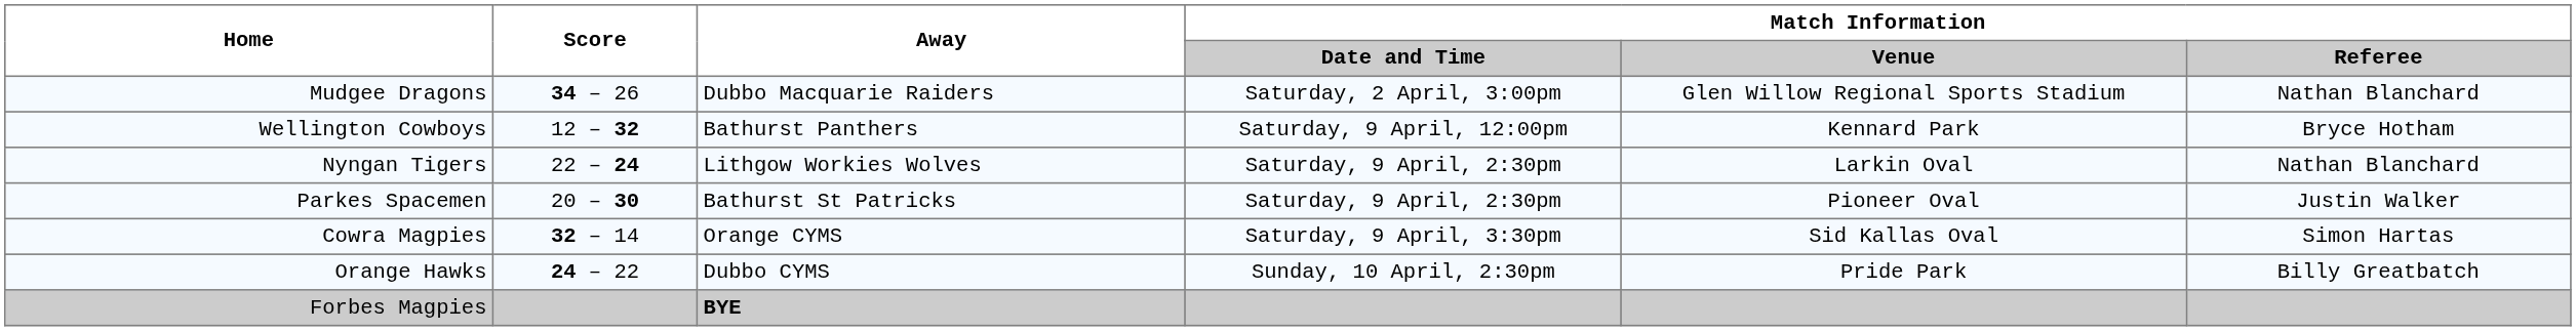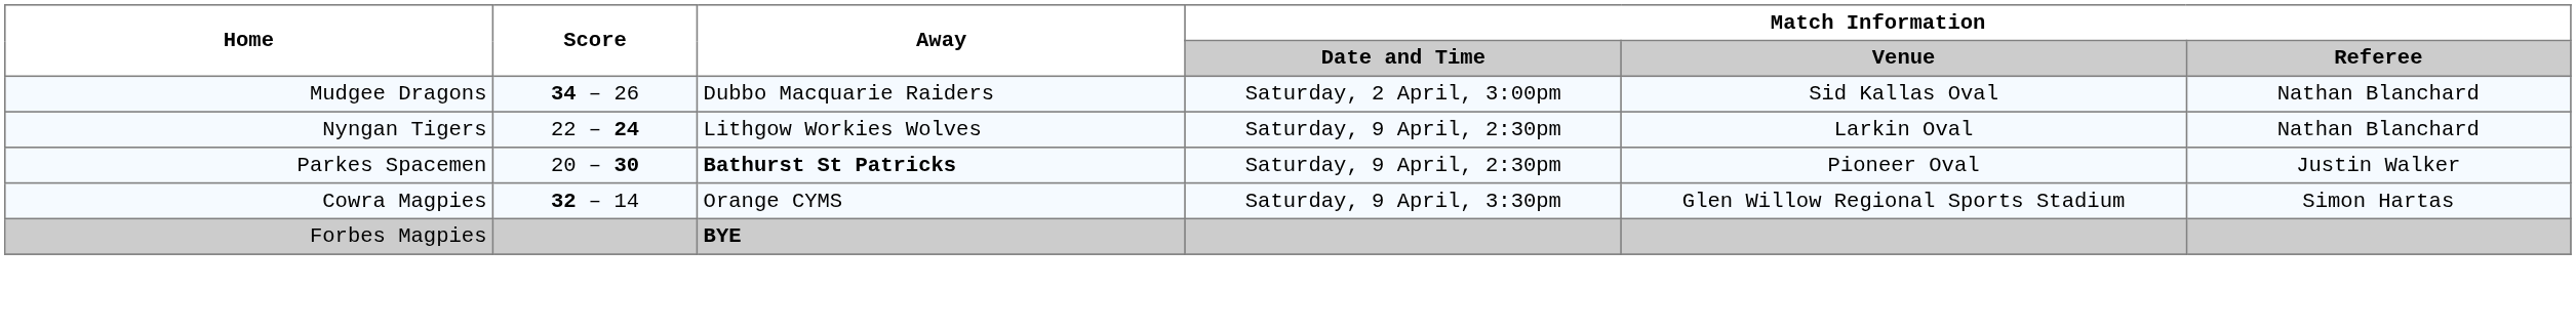Mudgee Dragons | Match Information / Venue: Glen Willow Regional Sports Stadium -> Sid Kallas Oval
- row: Wellington Cowboys | 12 – 32 | Bathurst Panthers | Saturday, 9 April, 12:00pm | Kennard Park | Bryce Hotham
Parkes Spacemen | Away: normal -> bold
Cowra Magpies | Match Information / Venue: Sid Kallas Oval -> Glen Willow Regional Sports Stadium
- row: Orange Hawks | 24 – 22 | Dubbo CYMS | Sunday, 10 April, 2:30pm | Pride Park | Billy Greatbatch
